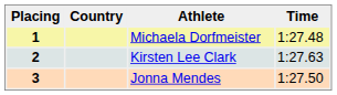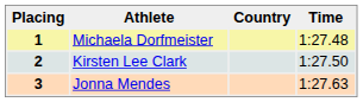columns swapped: Country <-> Athlete
2 | Time: 1:27.63 -> 1:27.50
3 | Time: 1:27.50 -> 1:27.63
